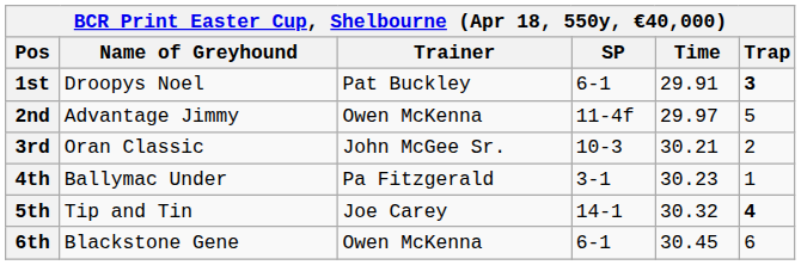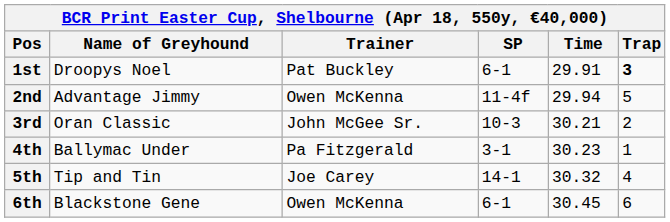2nd | Time: 29.97 -> 29.94
5th | Trap: bold -> normal
